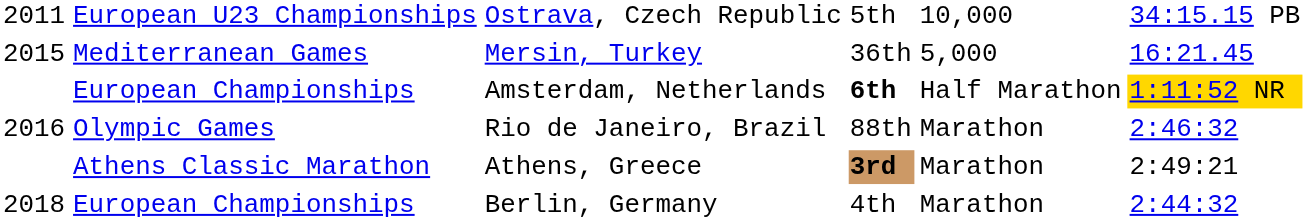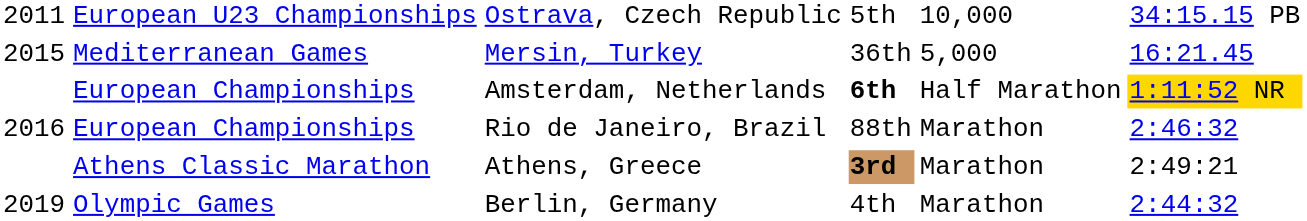Rio de Janeiro, Brazil | column 2: Olympic Games -> European Championships
Berlin, Germany | column 1: 2018 -> 2019
Berlin, Germany | column 2: European Championships -> Olympic Games
